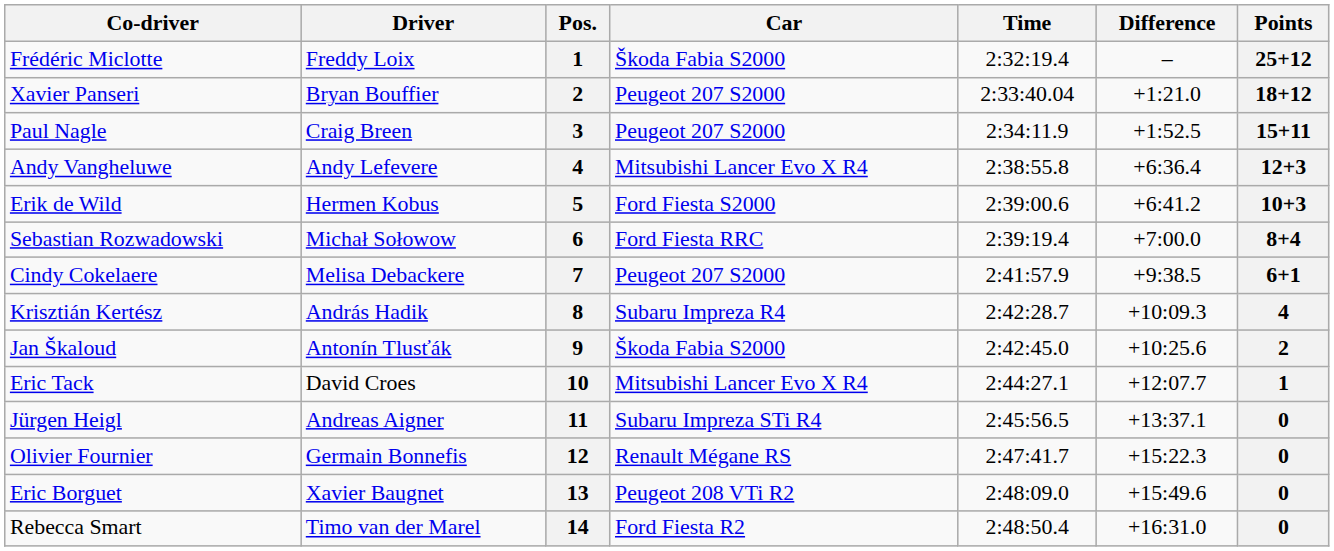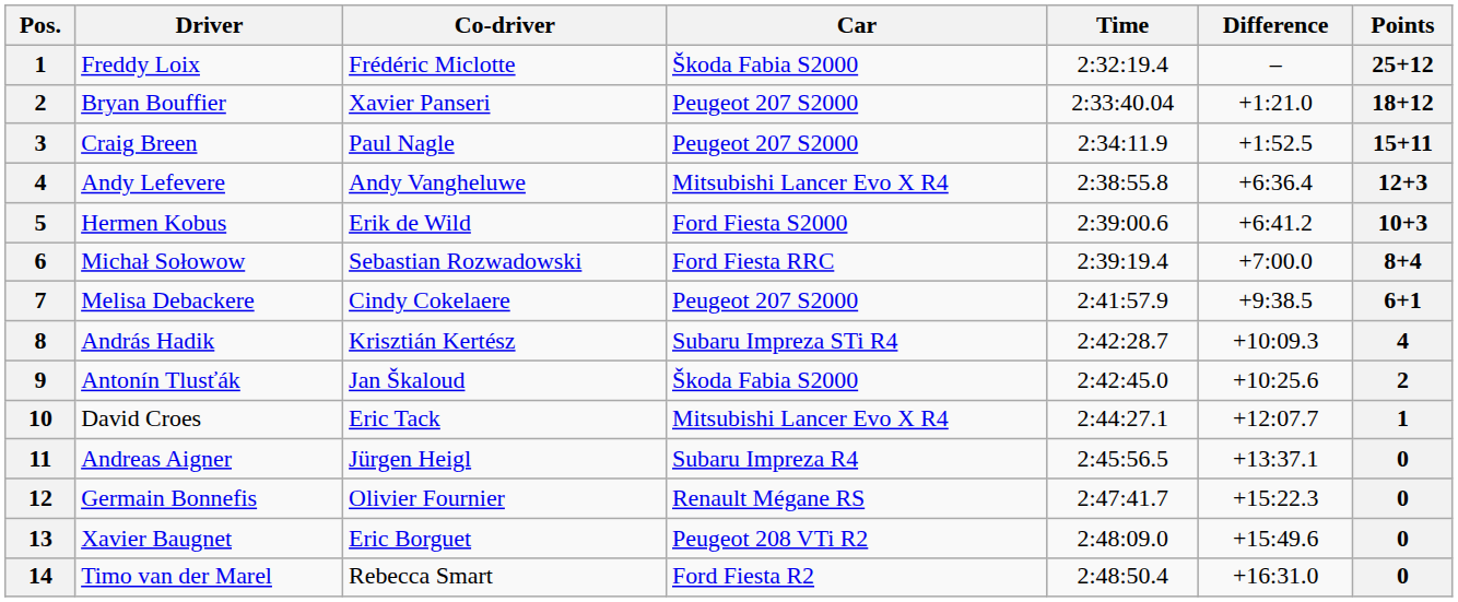columns swapped: Pos. <-> Co-driver
András Hadik | Car: Subaru Impreza R4 -> Subaru Impreza STi R4
Andreas Aigner | Car: Subaru Impreza STi R4 -> Subaru Impreza R4
